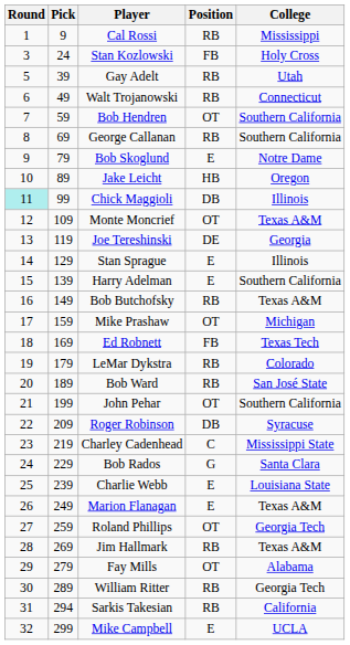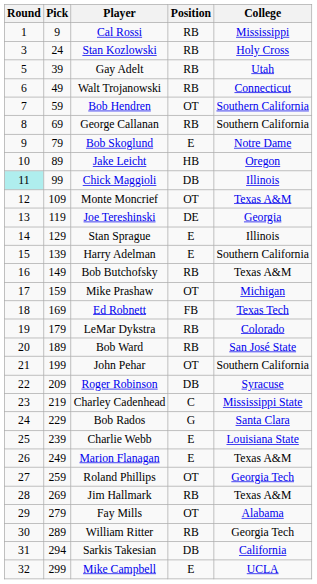Stan Kozlowski | Position: FB -> RB
Sarkis Takesian | Position: RB -> DB
